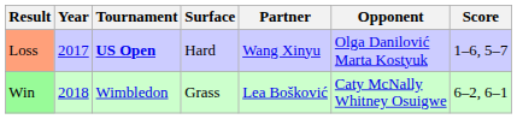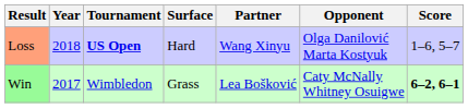Loss | Year: 2017 -> 2018
Win | Year: 2018 -> 2017
Win | Score: normal -> bold
